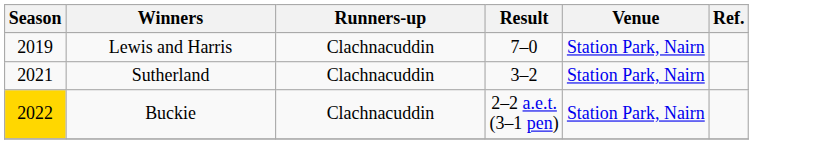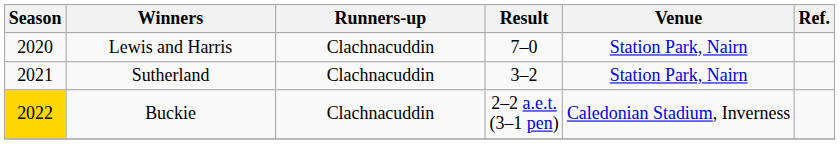Lewis and Harris | Season: 2019 -> 2020
Buckie | Venue: Station Park, Nairn -> Caledonian Stadium, Inverness
